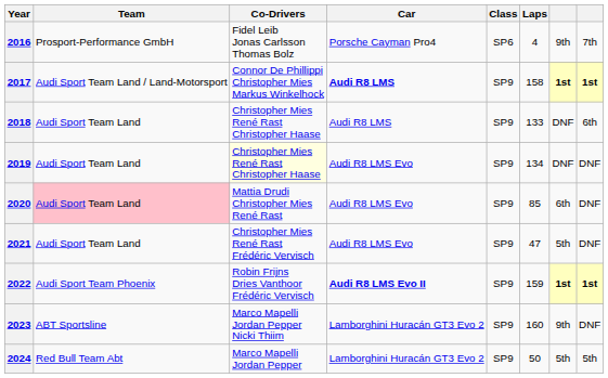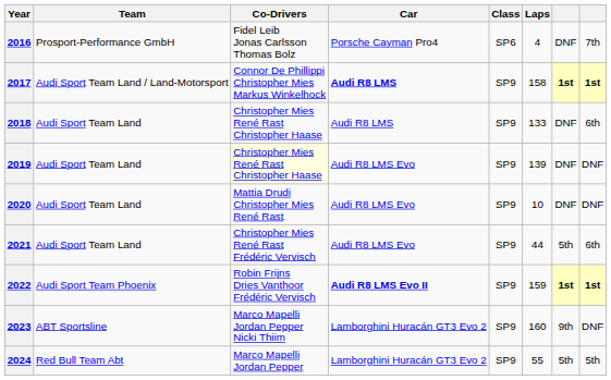2016 | column 7: 9th -> DNF
2019 | Laps: 134 -> 139
2020 | Team: pink background -> no background
2020 | Laps: 85 -> 10
2020 | column 7: 6th -> DNF
2021 | Laps: 47 -> 44
2021 | column 8: DNF -> 6th
2024 | Laps: 50 -> 55
